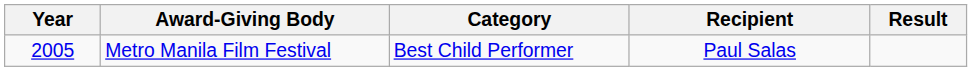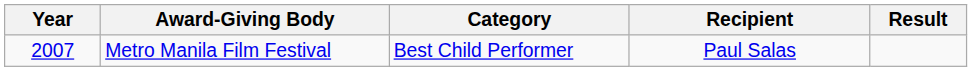Metro Manila Film Festival | Year: 2005 -> 2007
